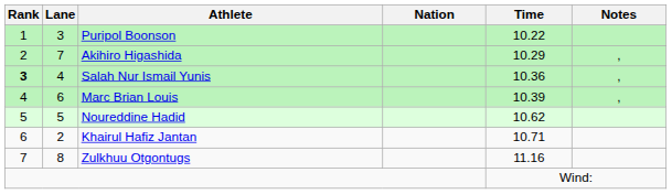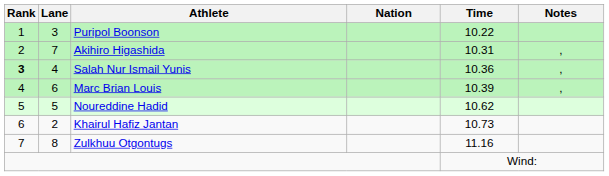Akihiro Higashida | Time: 10.29 -> 10.31
Khairul Hafiz Jantan | Time: 10.71 -> 10.73
